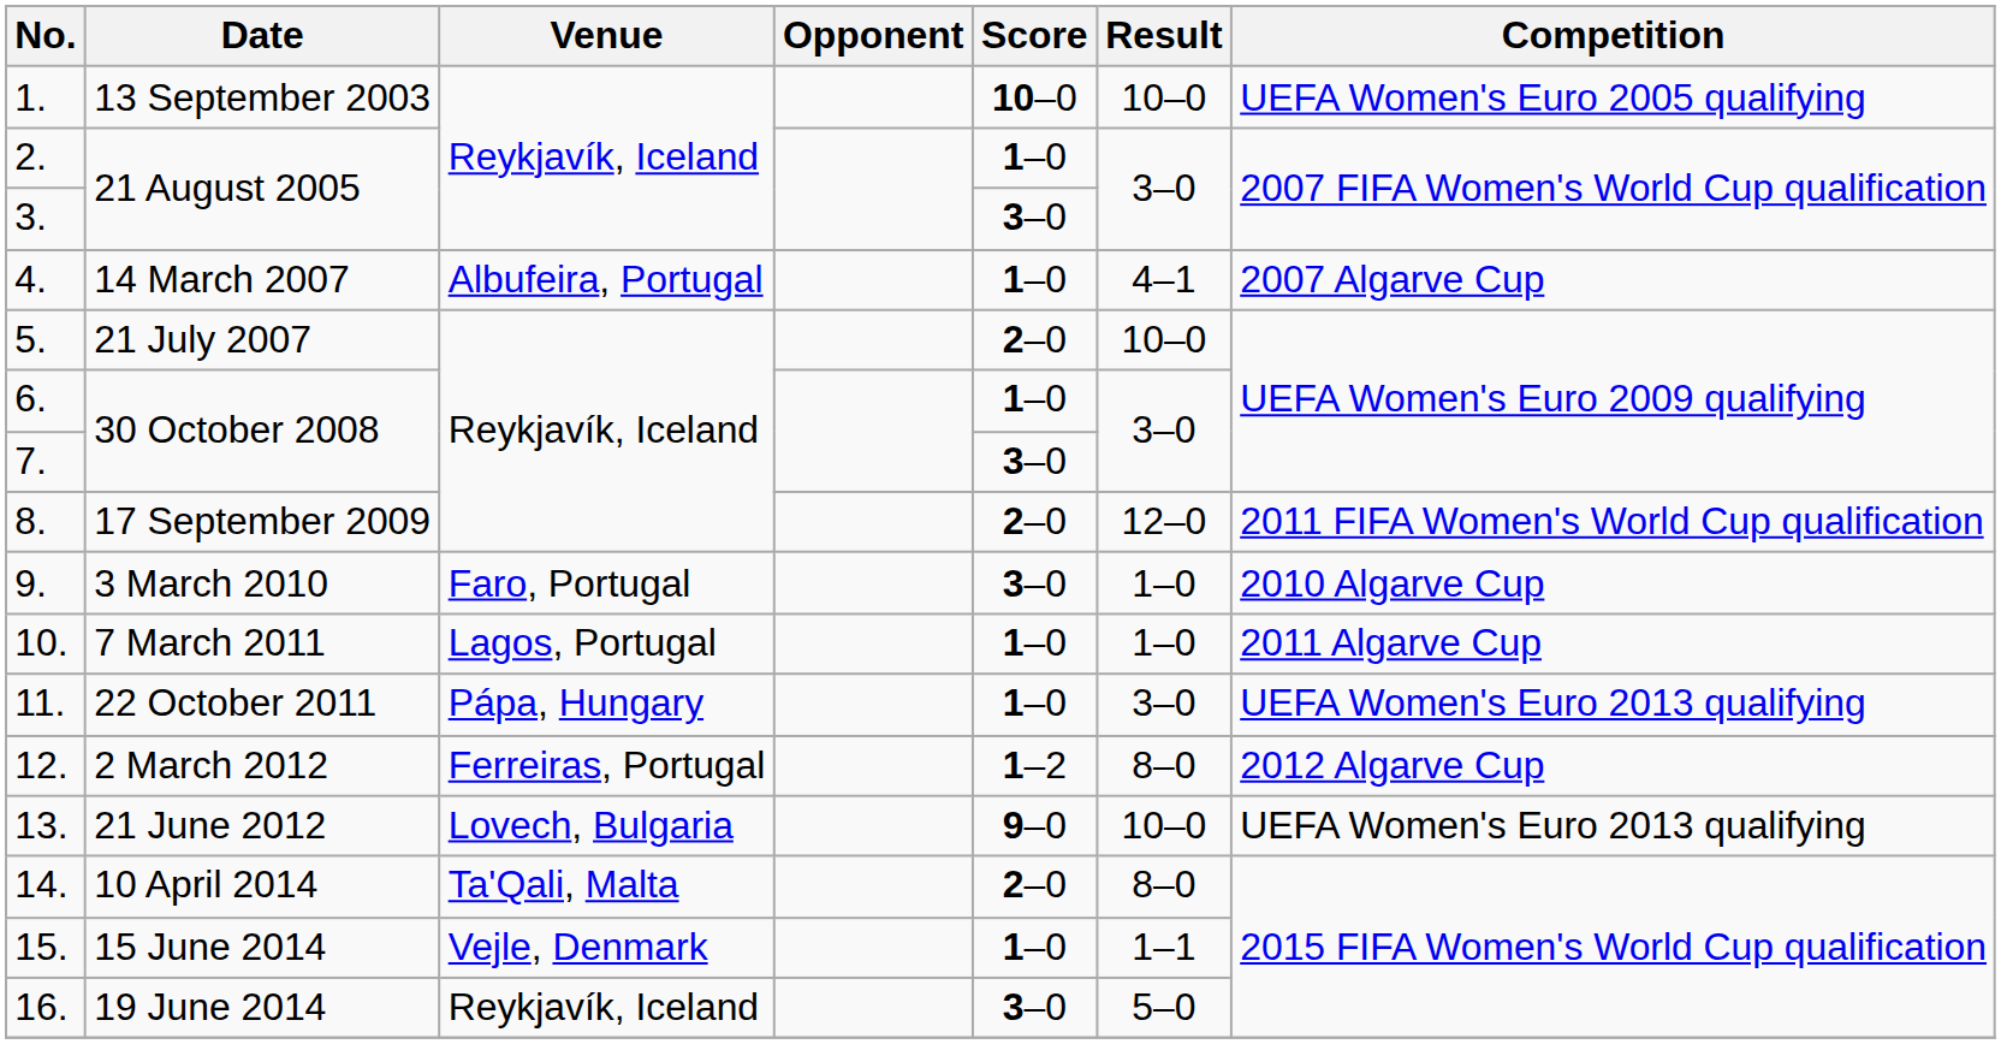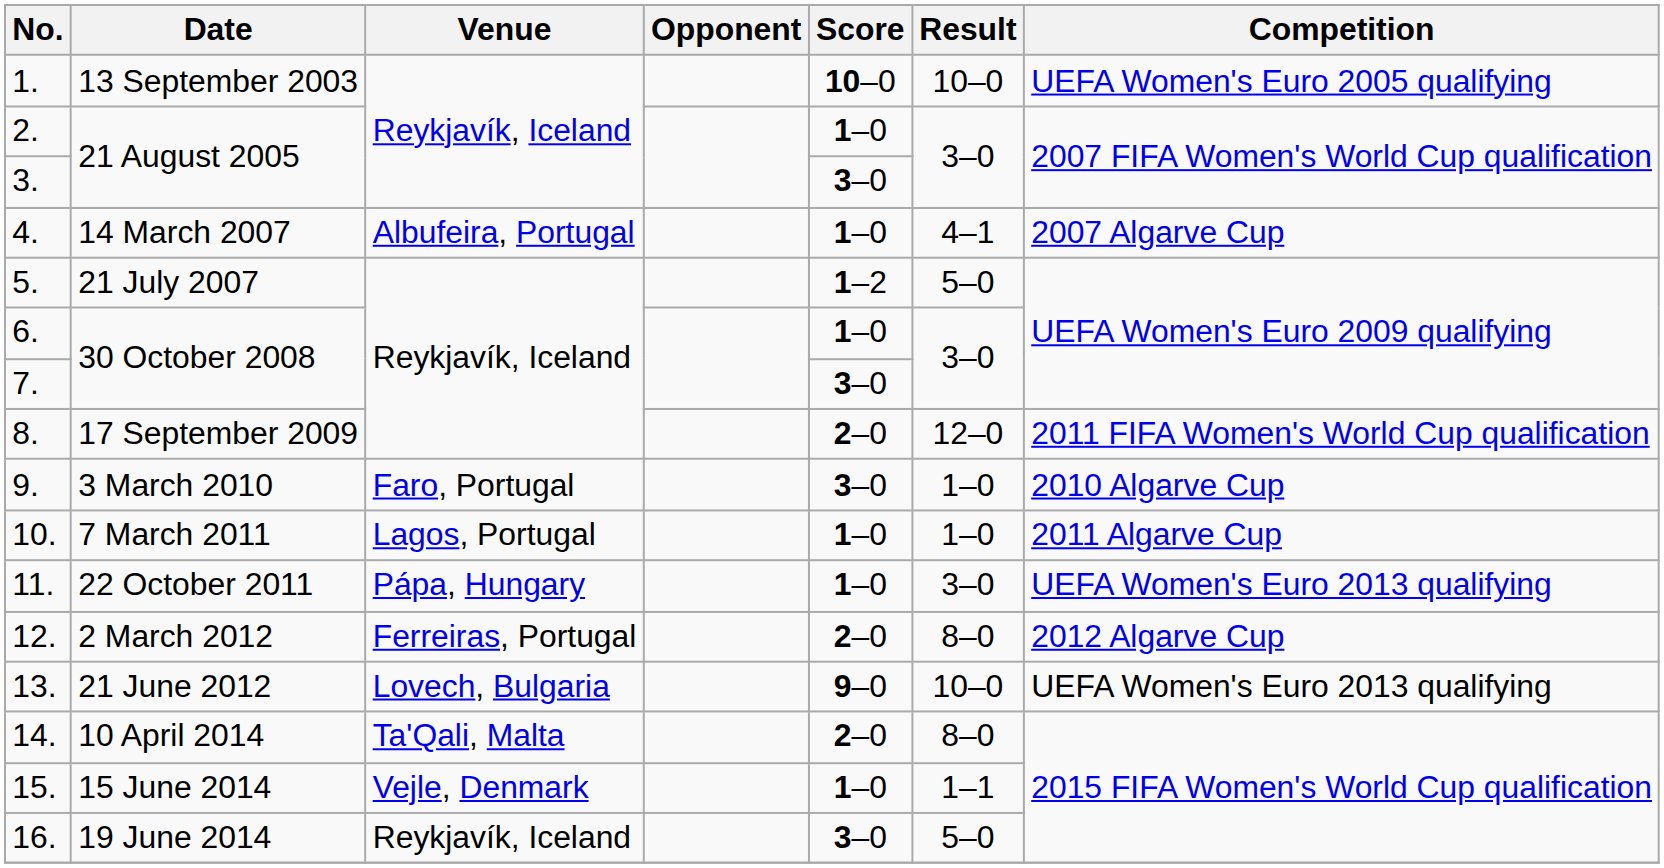5. | Score: 2–0 -> 1–2
5. | Result: 10–0 -> 5–0
12. | Score: 1–2 -> 2–0
